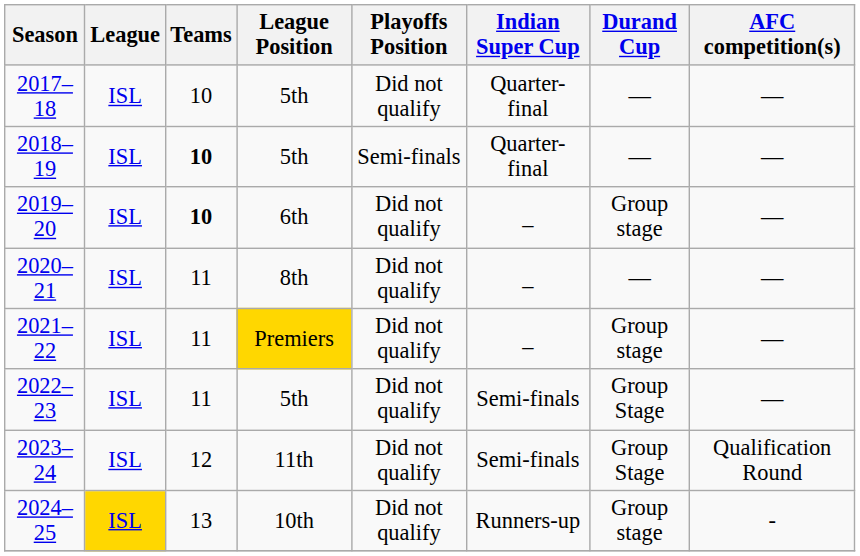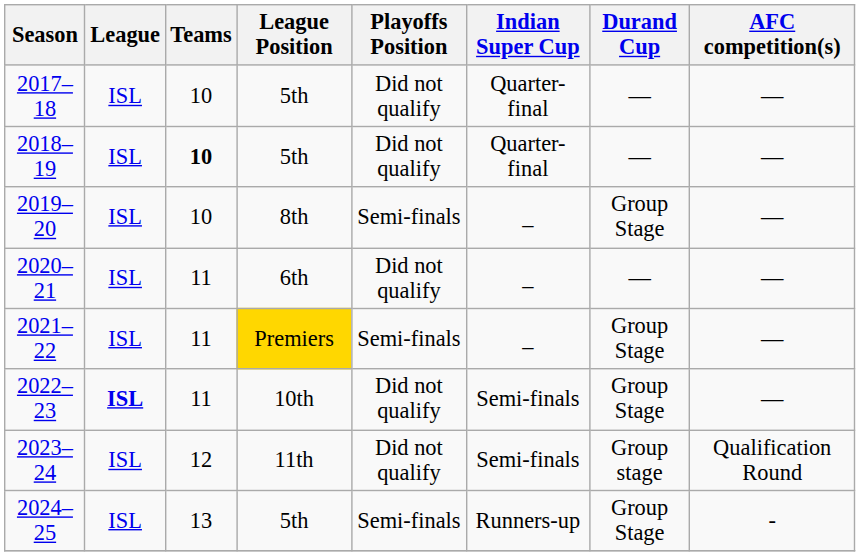2018–19 | Playoffs Position: Semi-finals -> Did not qualify
2019–20 | Teams: bold -> normal
2019–20 | League Position: 6th -> 8th
2019–20 | Playoffs Position: Did not qualify -> Semi-finals
2019–20 | Durand Cup: Group stage -> Group Stage
2020–21 | League Position: 8th -> 6th
2021–22 | Playoffs Position: Did not qualify -> Semi-finals
2021–22 | Durand Cup: Group stage -> Group Stage
2022–23 | League: normal -> bold
2022–23 | League Position: 5th -> 10th
2023–24 | Durand Cup: Group Stage -> Group stage
2024–25 | League: gold background -> no background
2024–25 | League Position: 10th -> 5th
2024–25 | Playoffs Position: Did not qualify -> Semi-finals
2024–25 | Durand Cup: Group stage -> Group Stage
